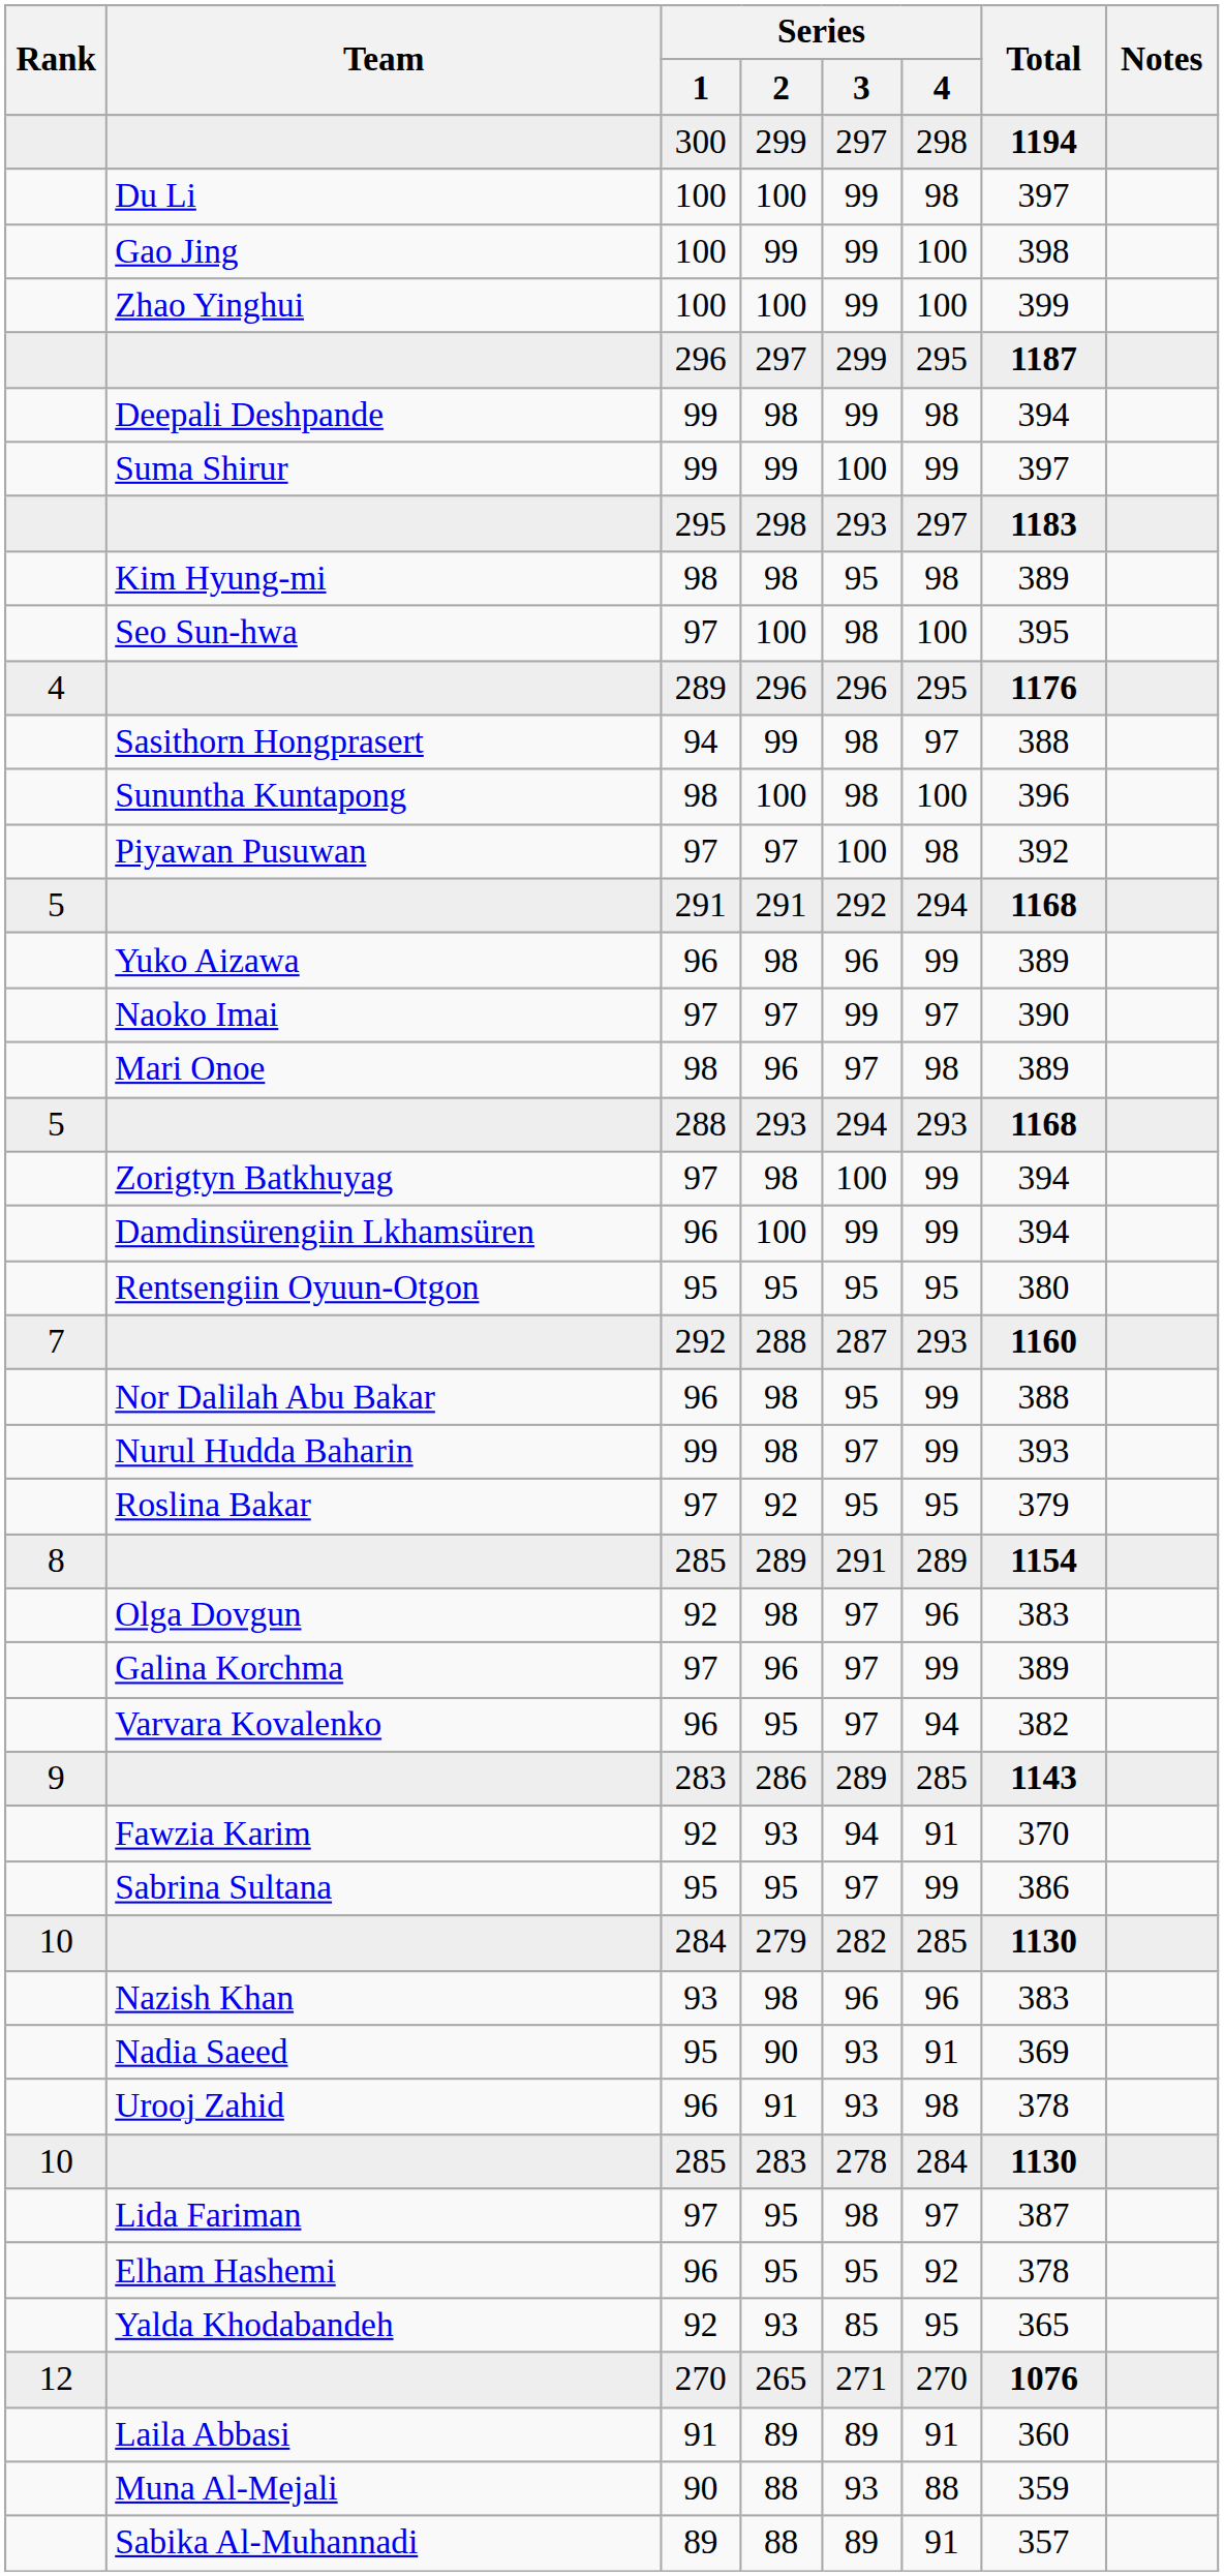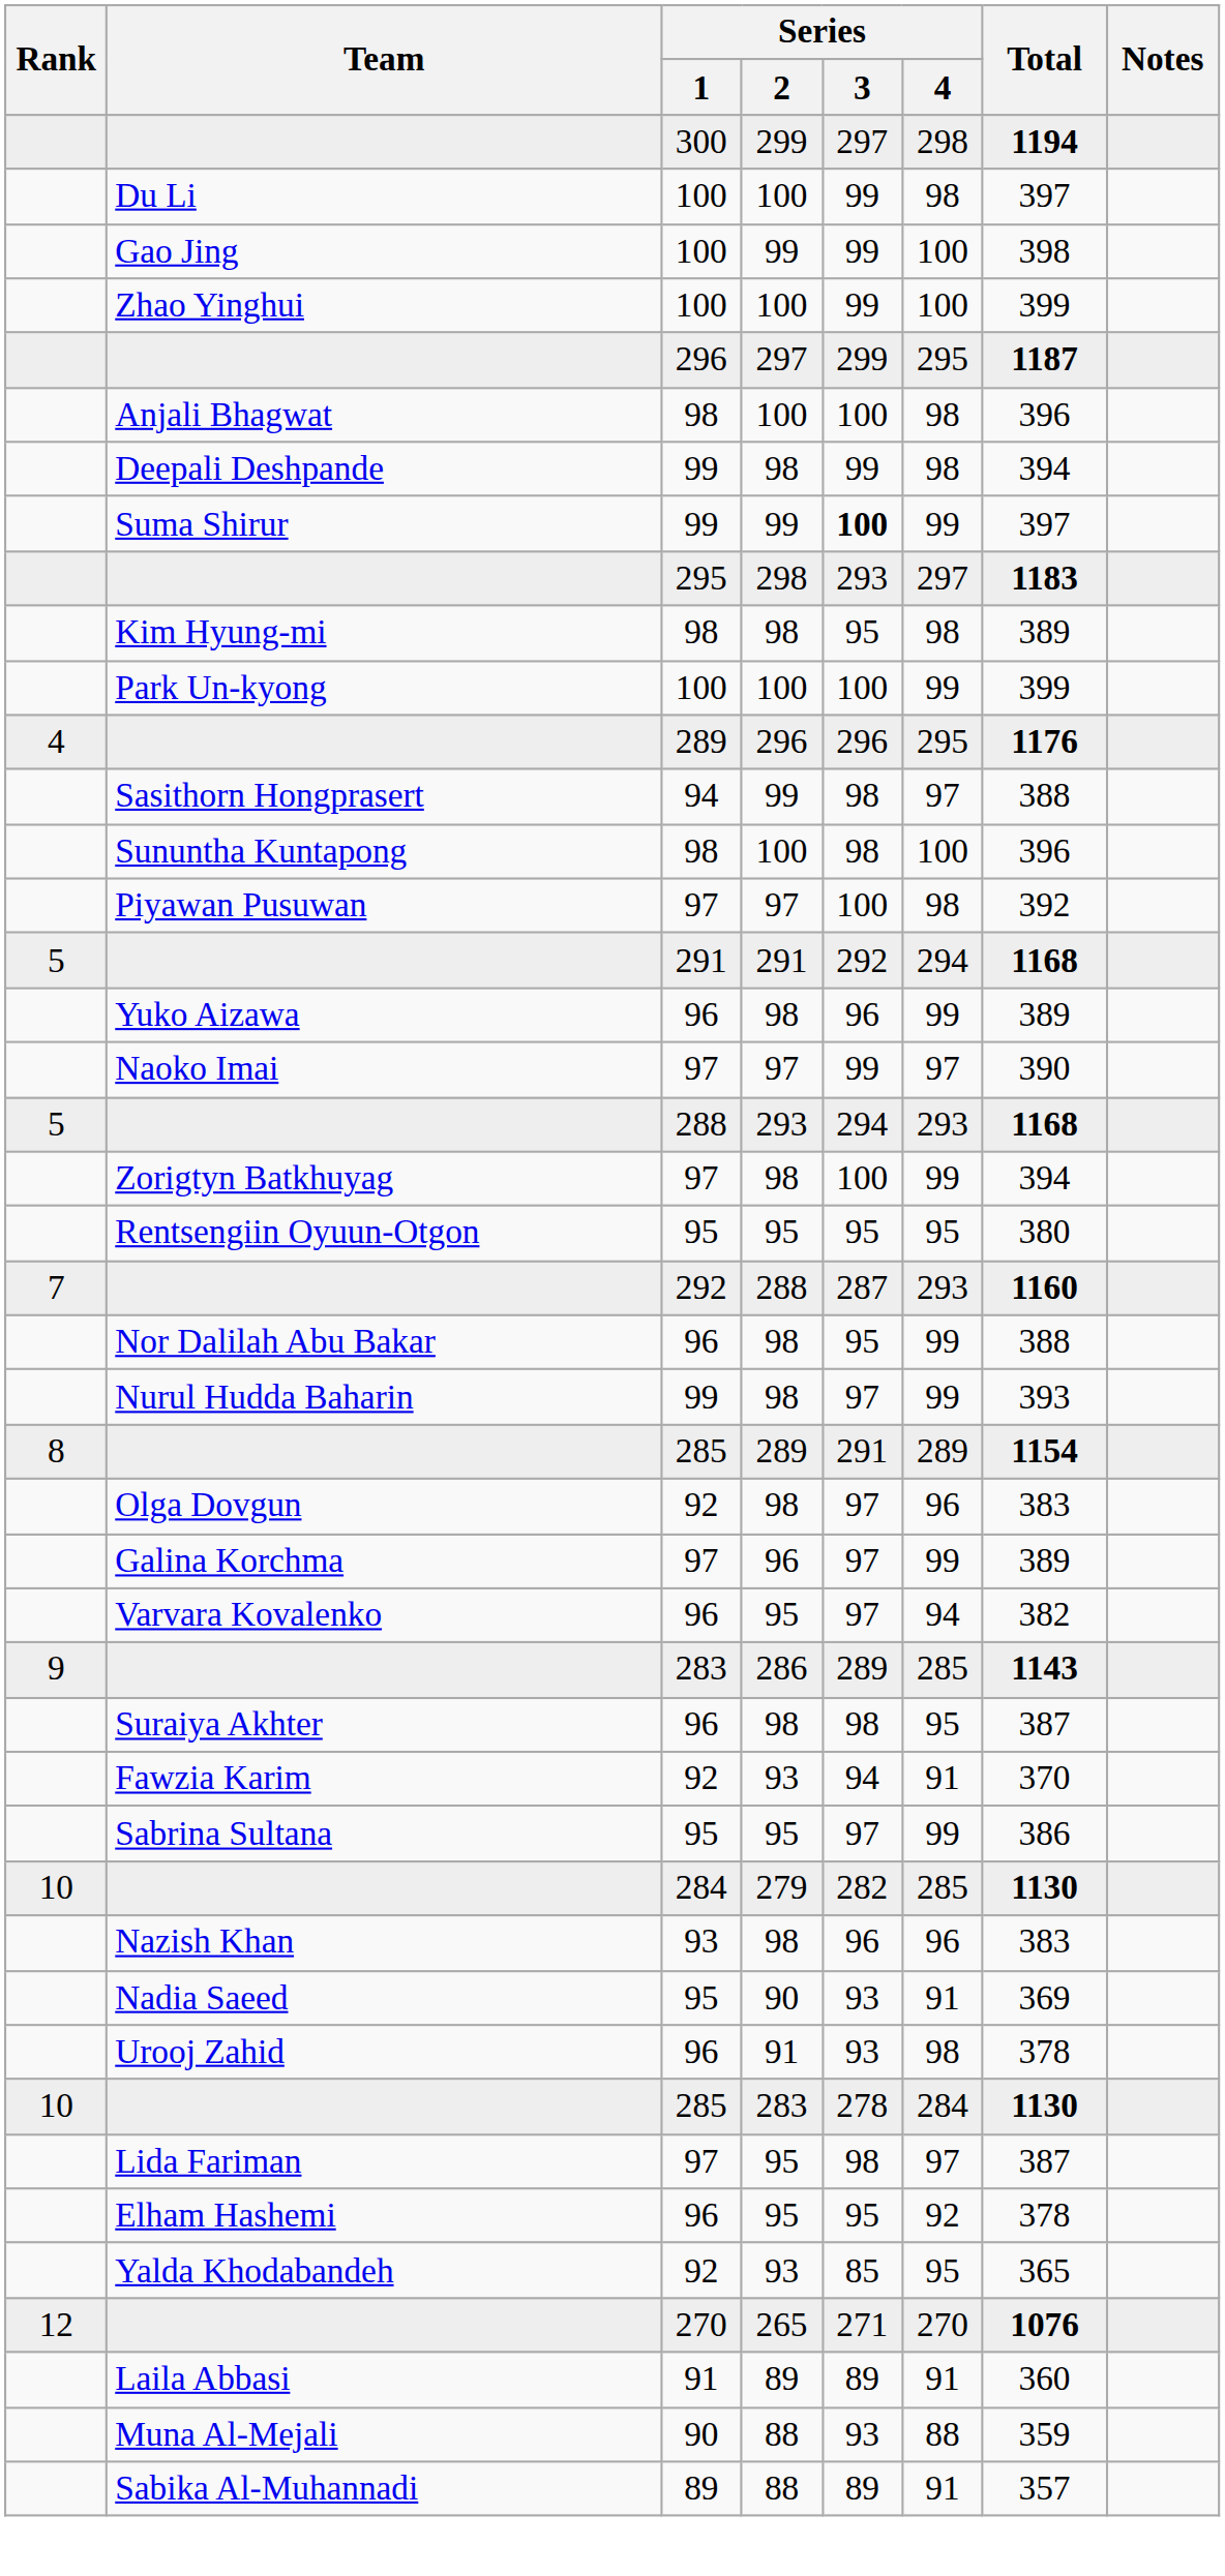+ row: Anjali Bhagwat | 98 | 100 | 100 | 98 | 396
Suma Shirur | Series / 3: normal -> bold
+ row: Park Un-kyong | 100 | 100 | 100 | 99 | 399
- row: Seo Sun-hwa | 97 | 100 | 98 | 100 | 395
- row: Mari Onoe | 98 | 96 | 97 | 98 | 389
- row: Damdinsürengiin Lkhamsüren | 96 | 100 | 99 | 99 | 394
- row: Roslina Bakar | 97 | 92 | 95 | 95 | 379
+ row: Suraiya Akhter | 96 | 98 | 98 | 95 | 387
